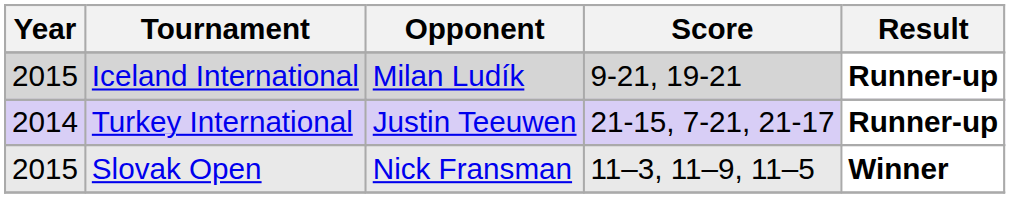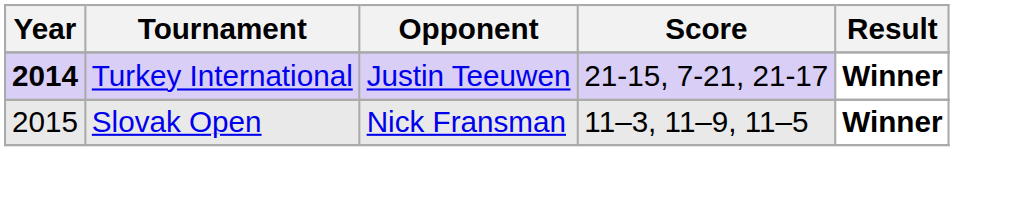- row: 2015 | Iceland International | Milan Ludík | 9-21, 19-21 | Runner-up
Turkey International | Year: normal -> bold
Turkey International | Result: Runner-up -> Winner
